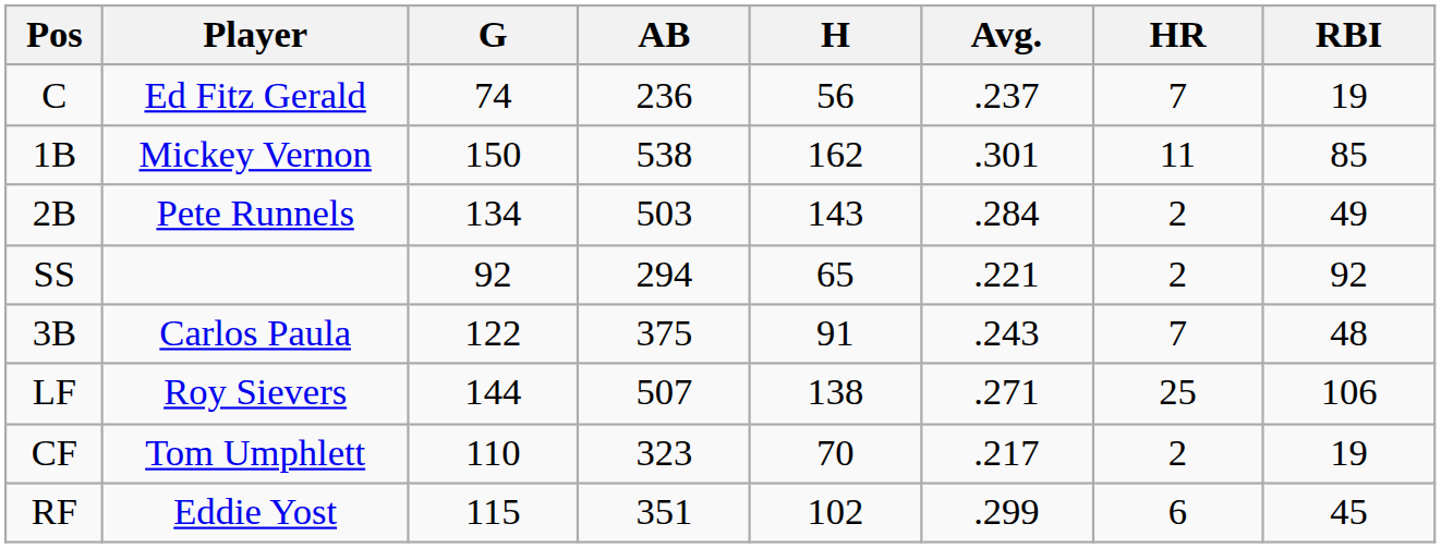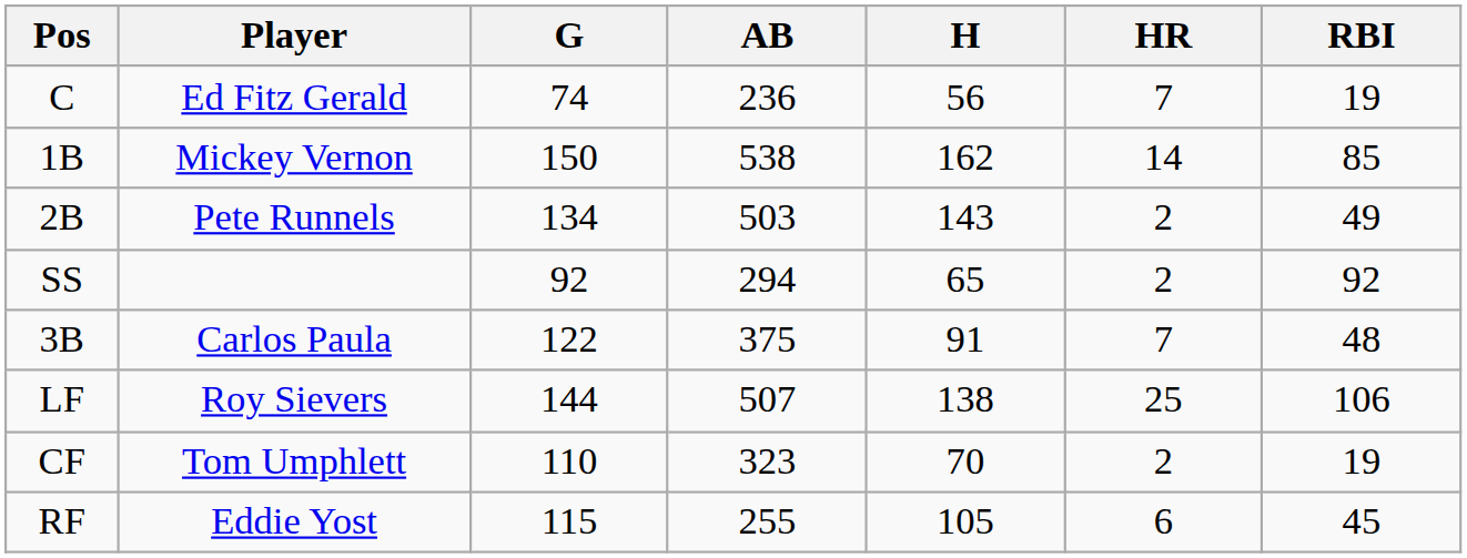- column: Avg. | .237 | .301 | .284 | .221 | .243 | .271 | .217 | .299
1B | HR: 11 -> 14
RF | AB: 351 -> 255
RF | H: 102 -> 105
